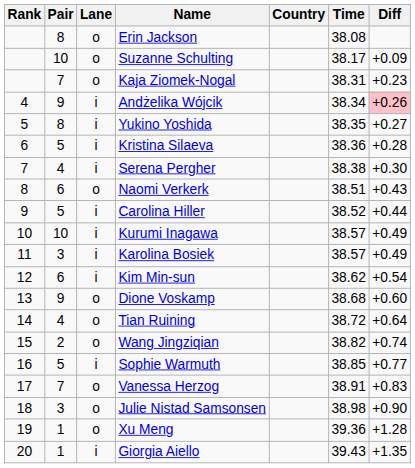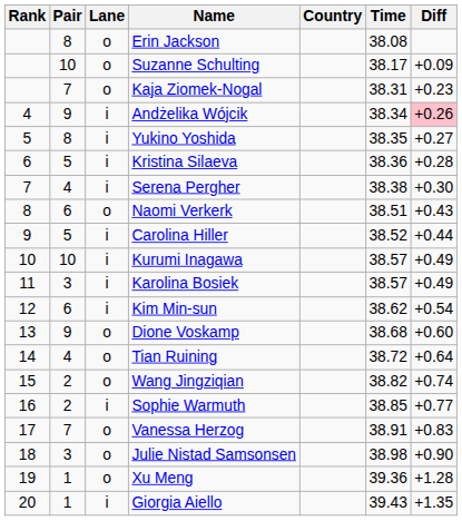Sophie Warmuth | Pair: 5 -> 2
